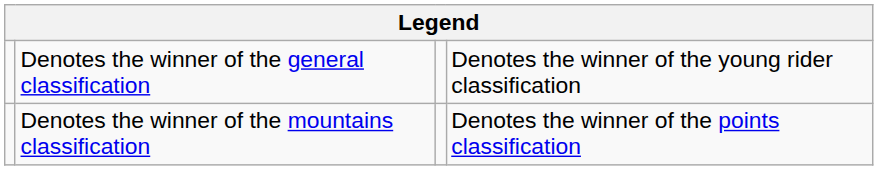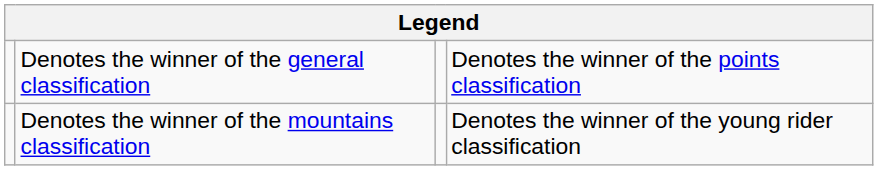Denotes the winner of the general classification | column 4: Denotes the winner of the young rider classification -> Denotes the winner of the points classification
Denotes the winner of the mountains classification | column 4: Denotes the winner of the points classification -> Denotes the winner of the young rider classification
